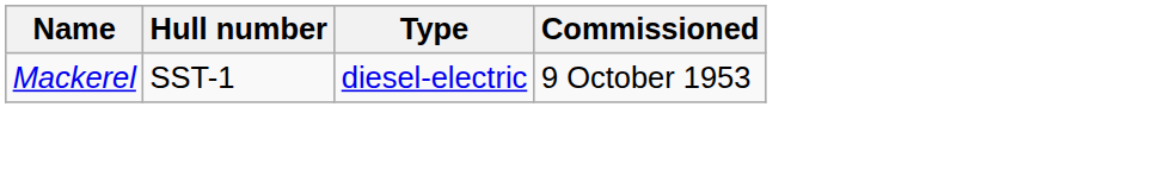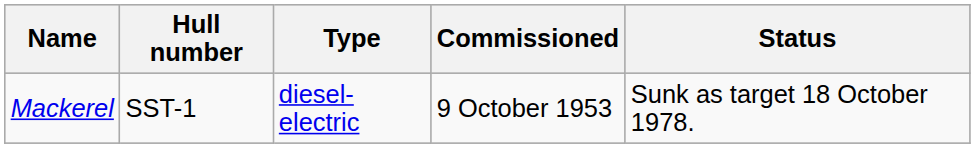+ column: Status | Sunk as target 18 October 1978.
